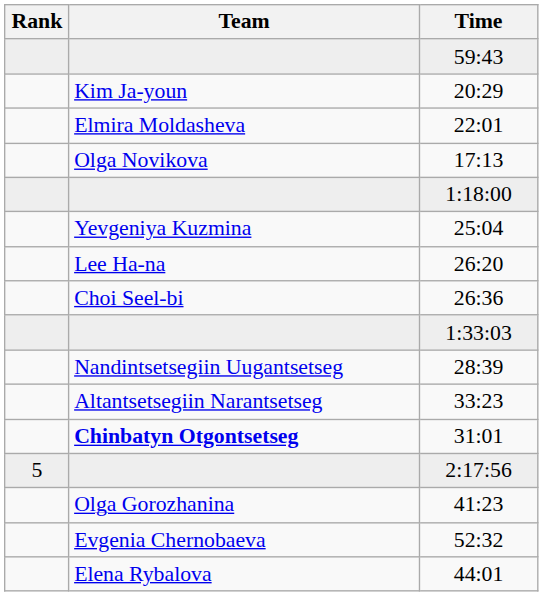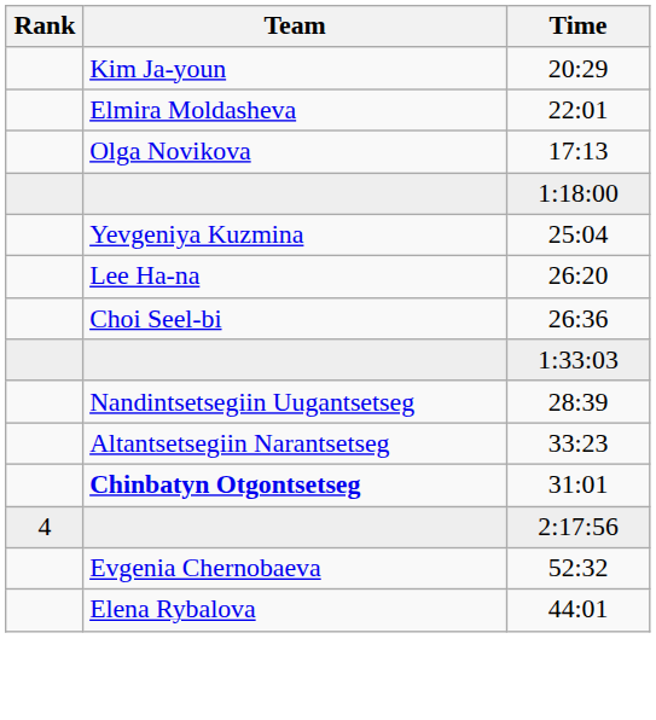- row: 59:43
2:17:56 | Rank: 5 -> 4
- row: Olga Gorozhanina | 41:23
